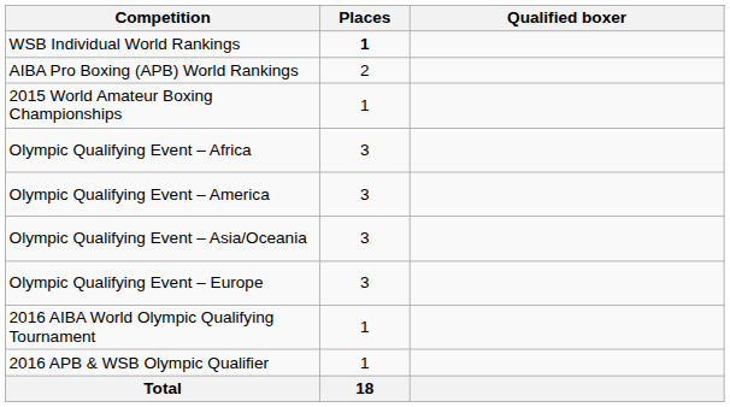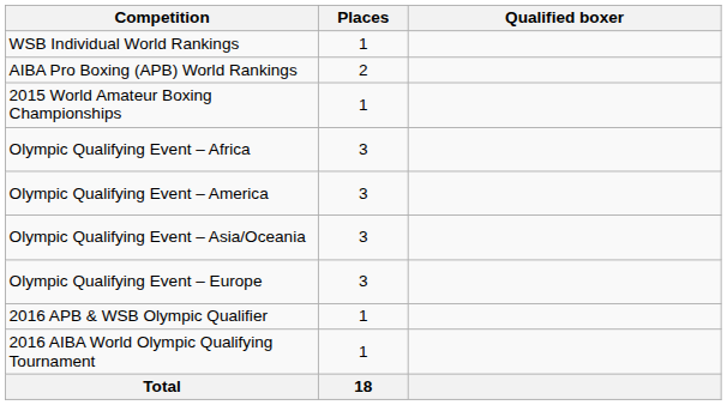WSB Individual World Rankings | Places: bold -> normal
rows swapped: 2016 AIBA World Olympic Qualifying Tournament <-> 2016 APB & WSB Olympic Qualifier
